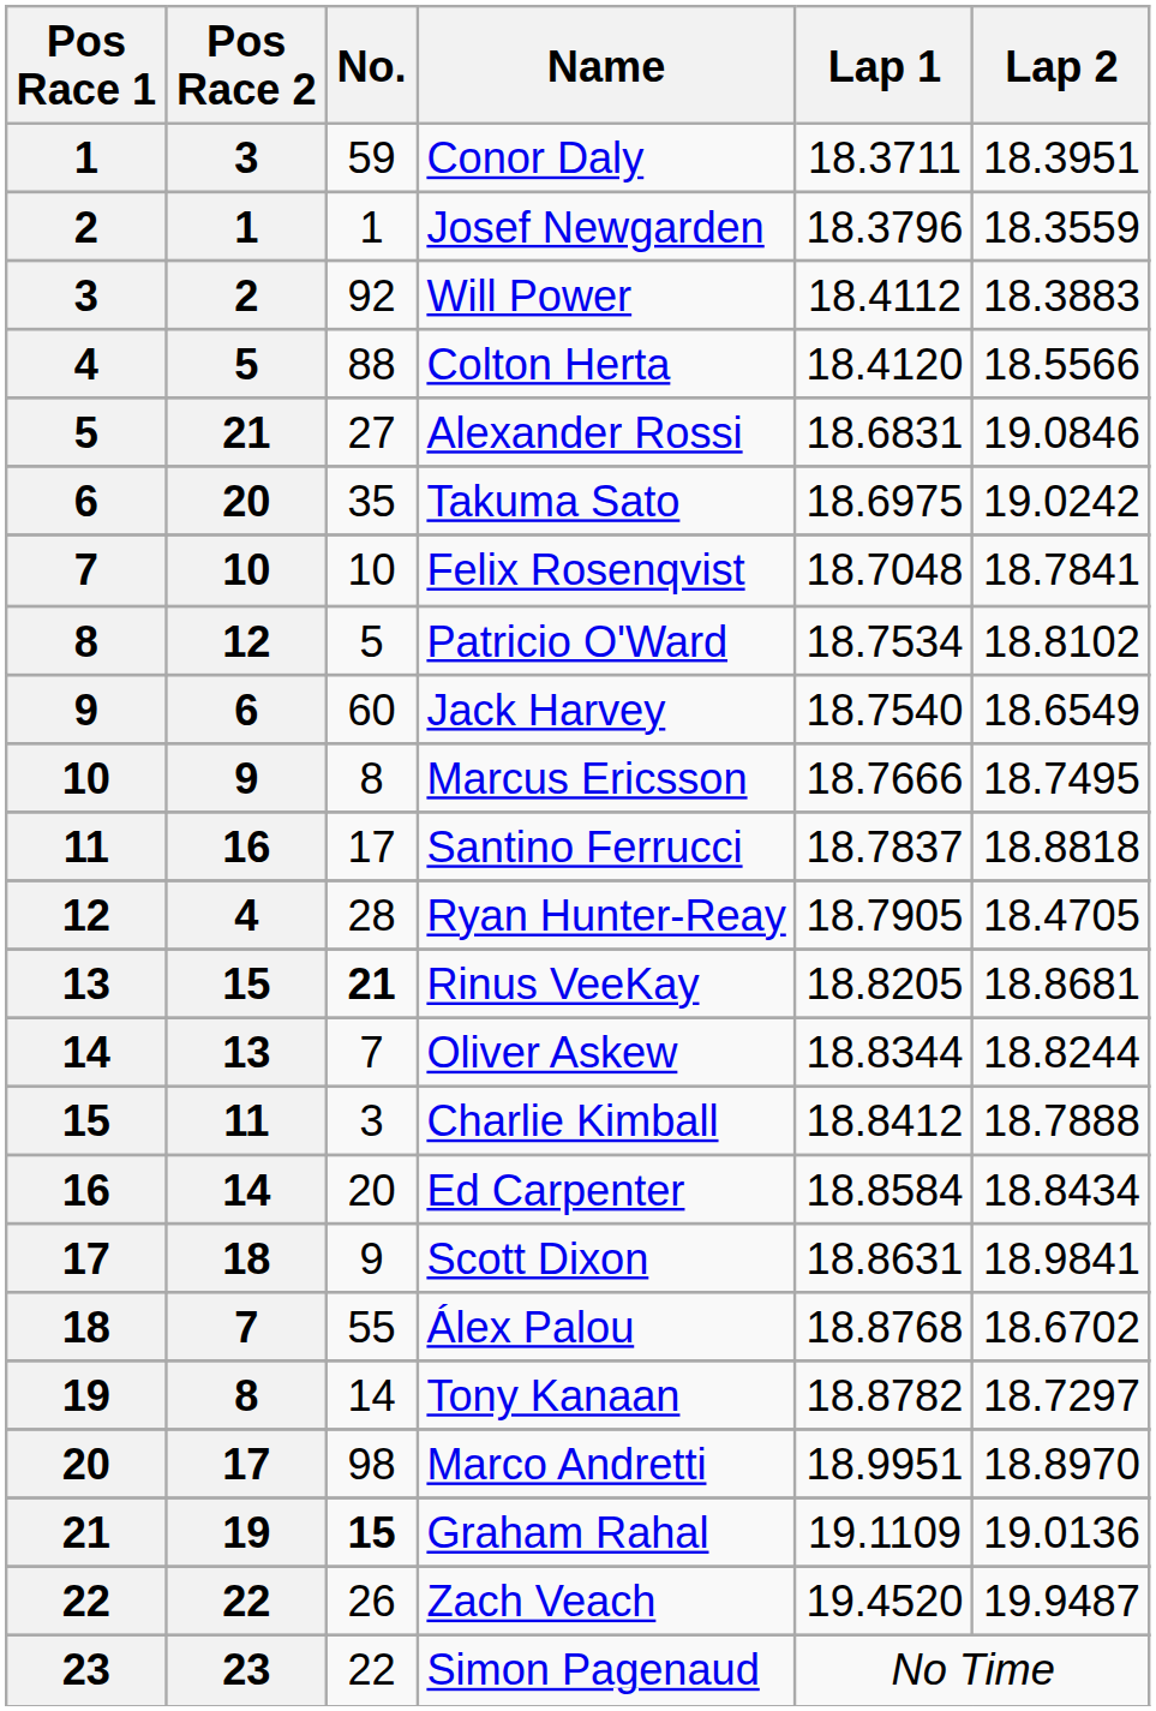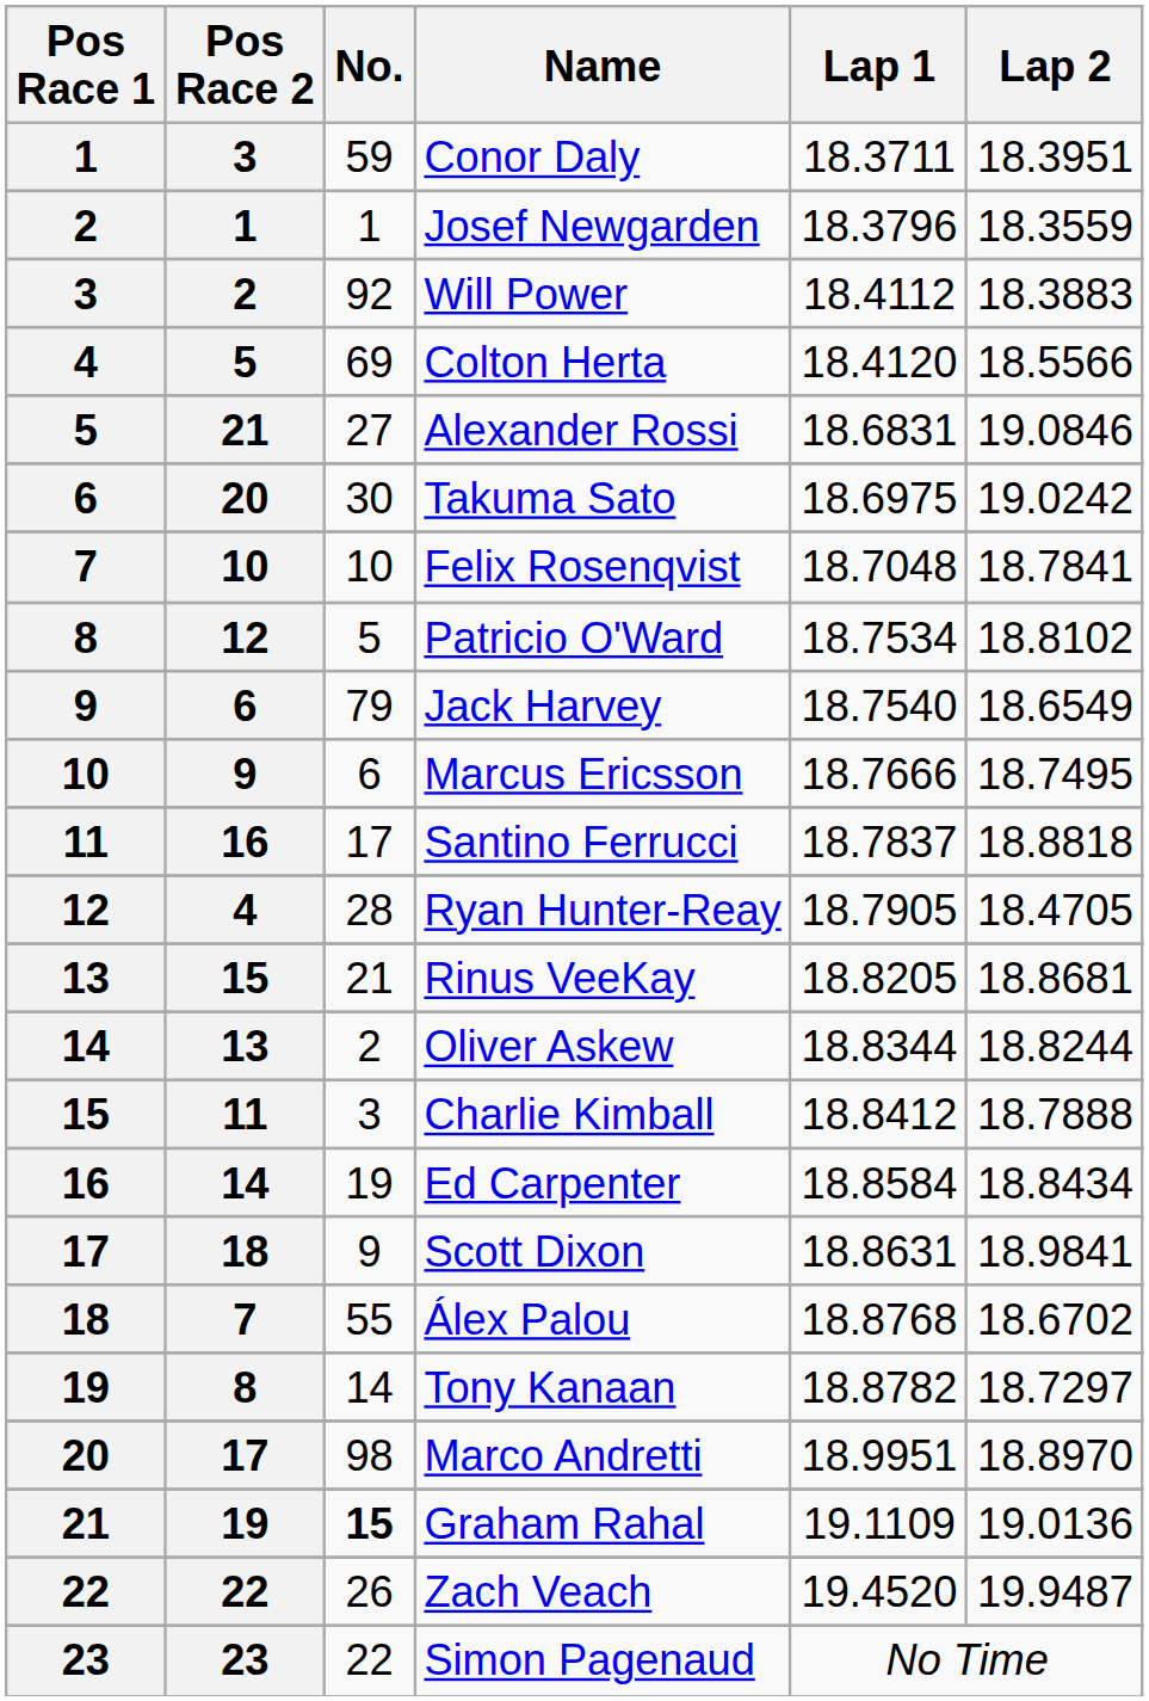Colton Herta | No.: 88 -> 69
Takuma Sato | No.: 35 -> 30
Jack Harvey | No.: 60 -> 79
Marcus Ericsson | No.: 8 -> 6
Rinus VeeKay | No.: bold -> normal
Oliver Askew | No.: 7 -> 2
Ed Carpenter | No.: 20 -> 19
